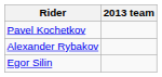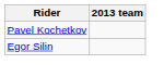- row: Alexander Rybakov
